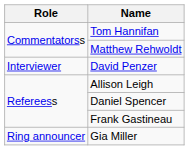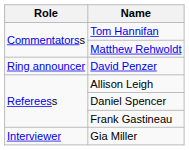David Penzer | Role: Interviewer -> Ring announcer
Gia Miller | Role: Ring announcer -> Interviewer
